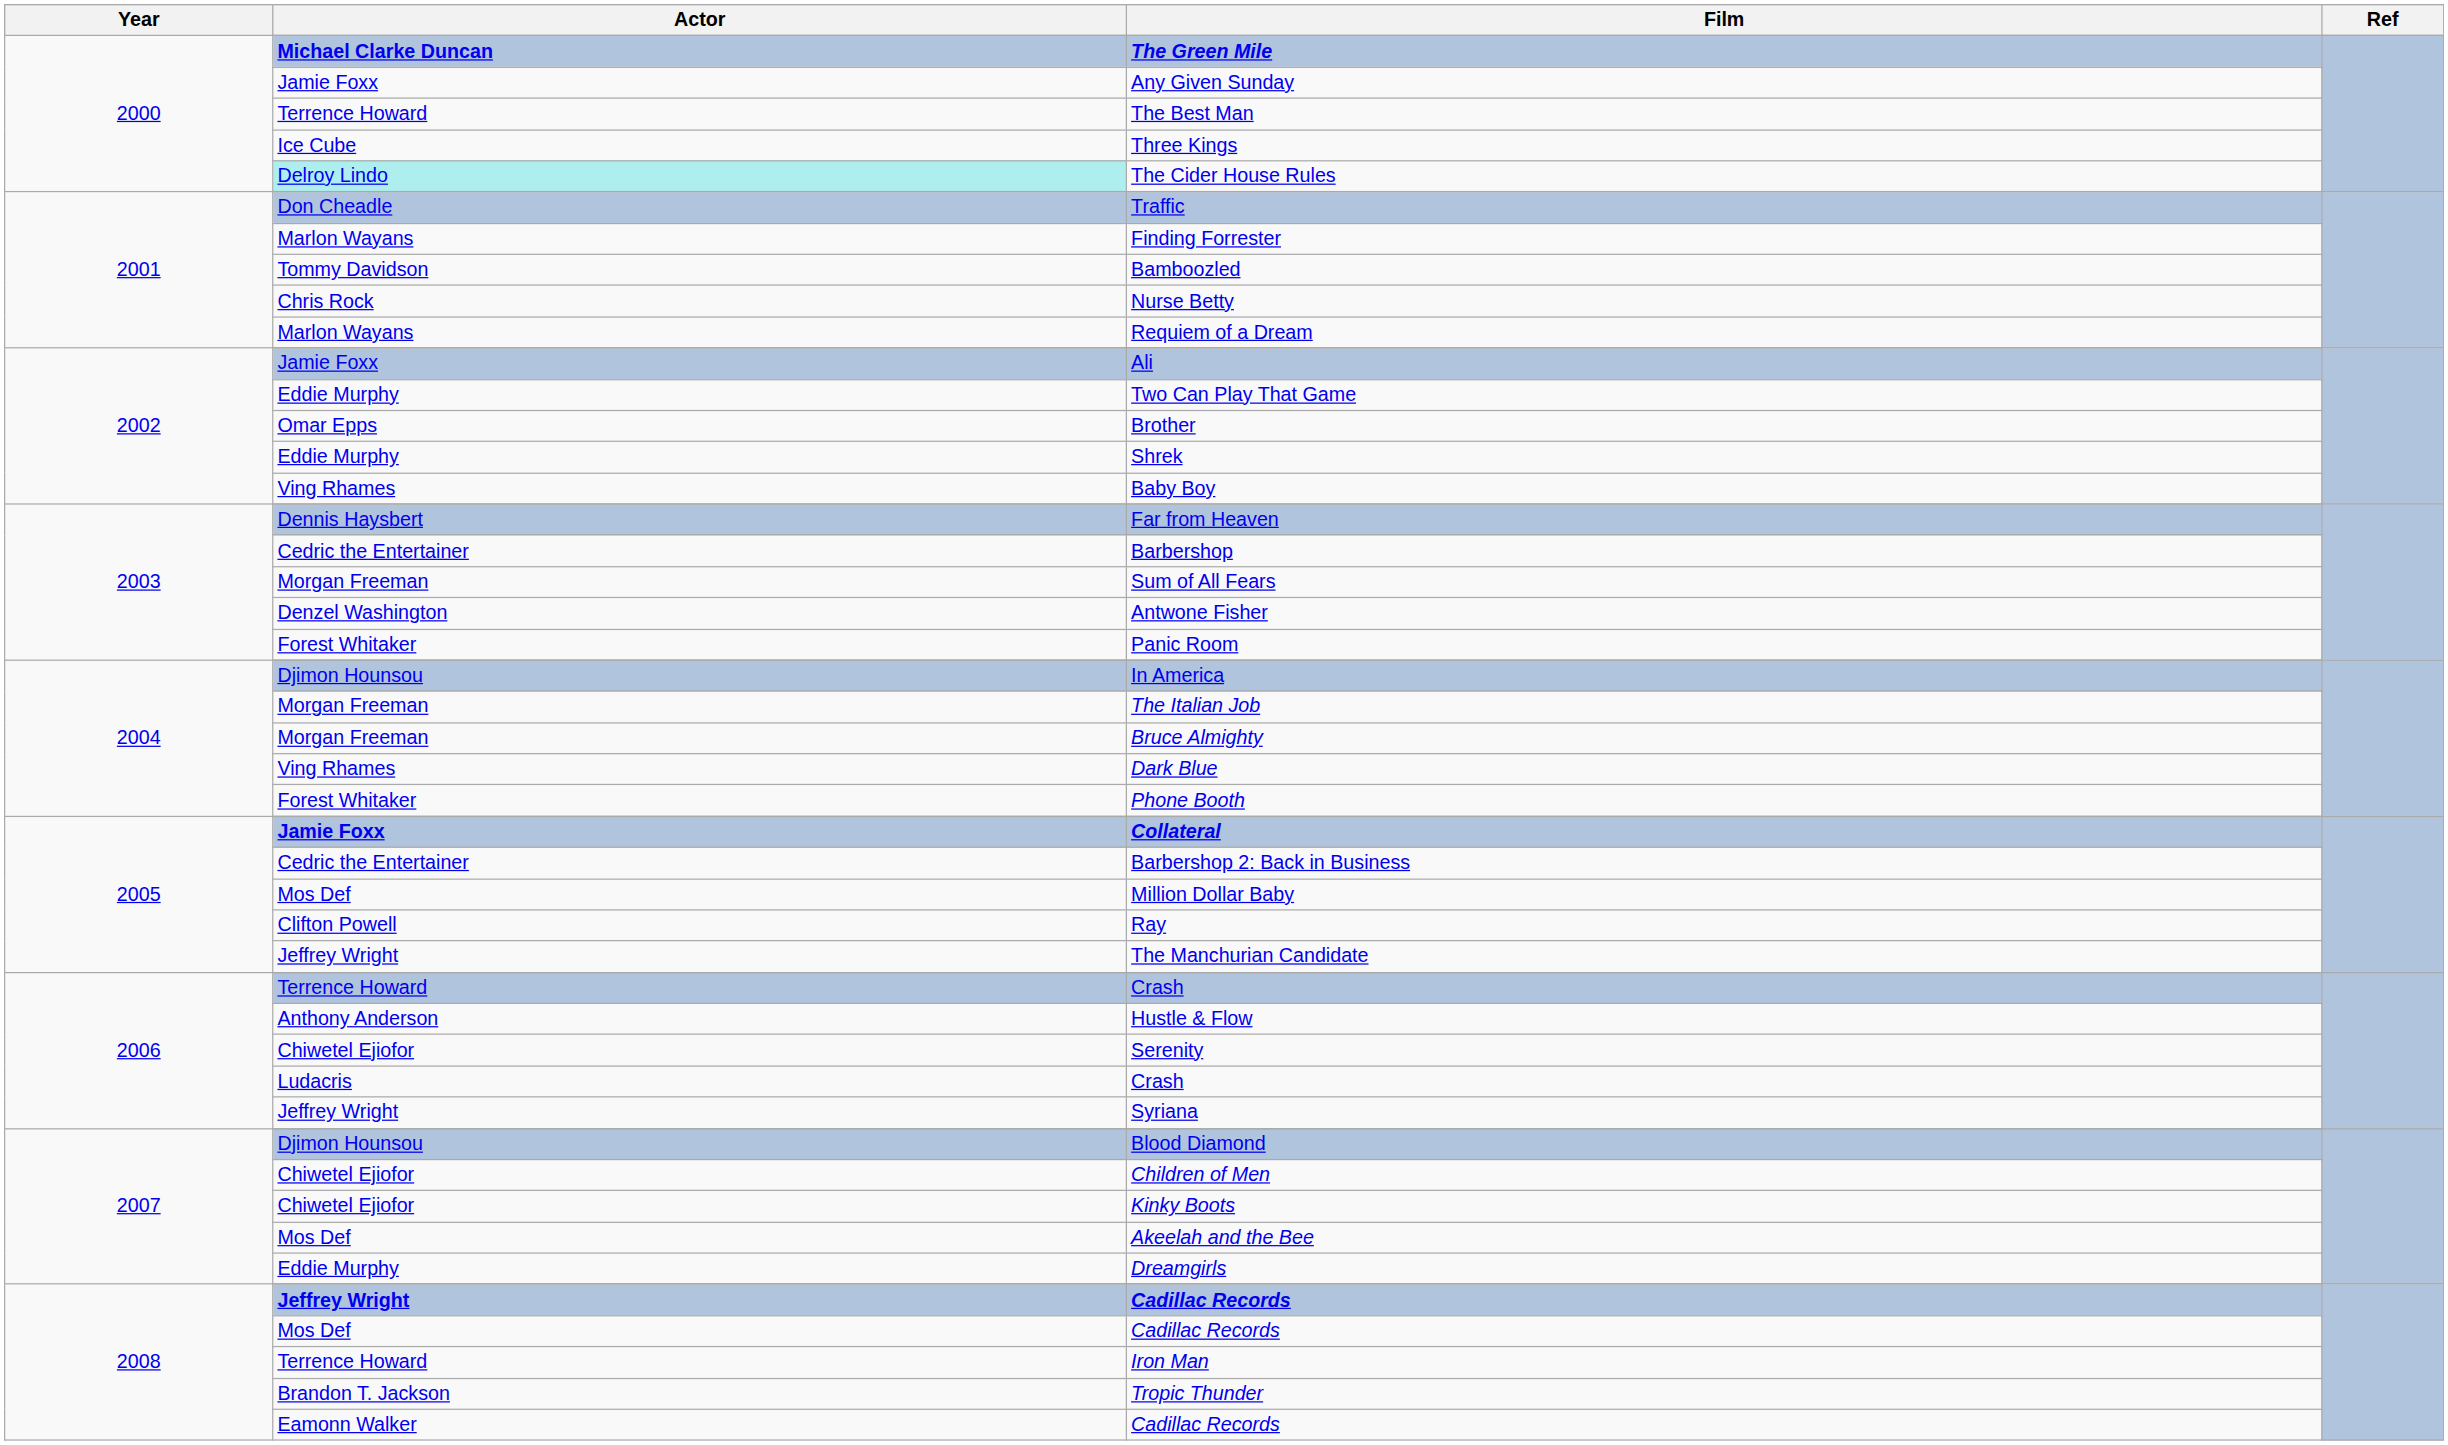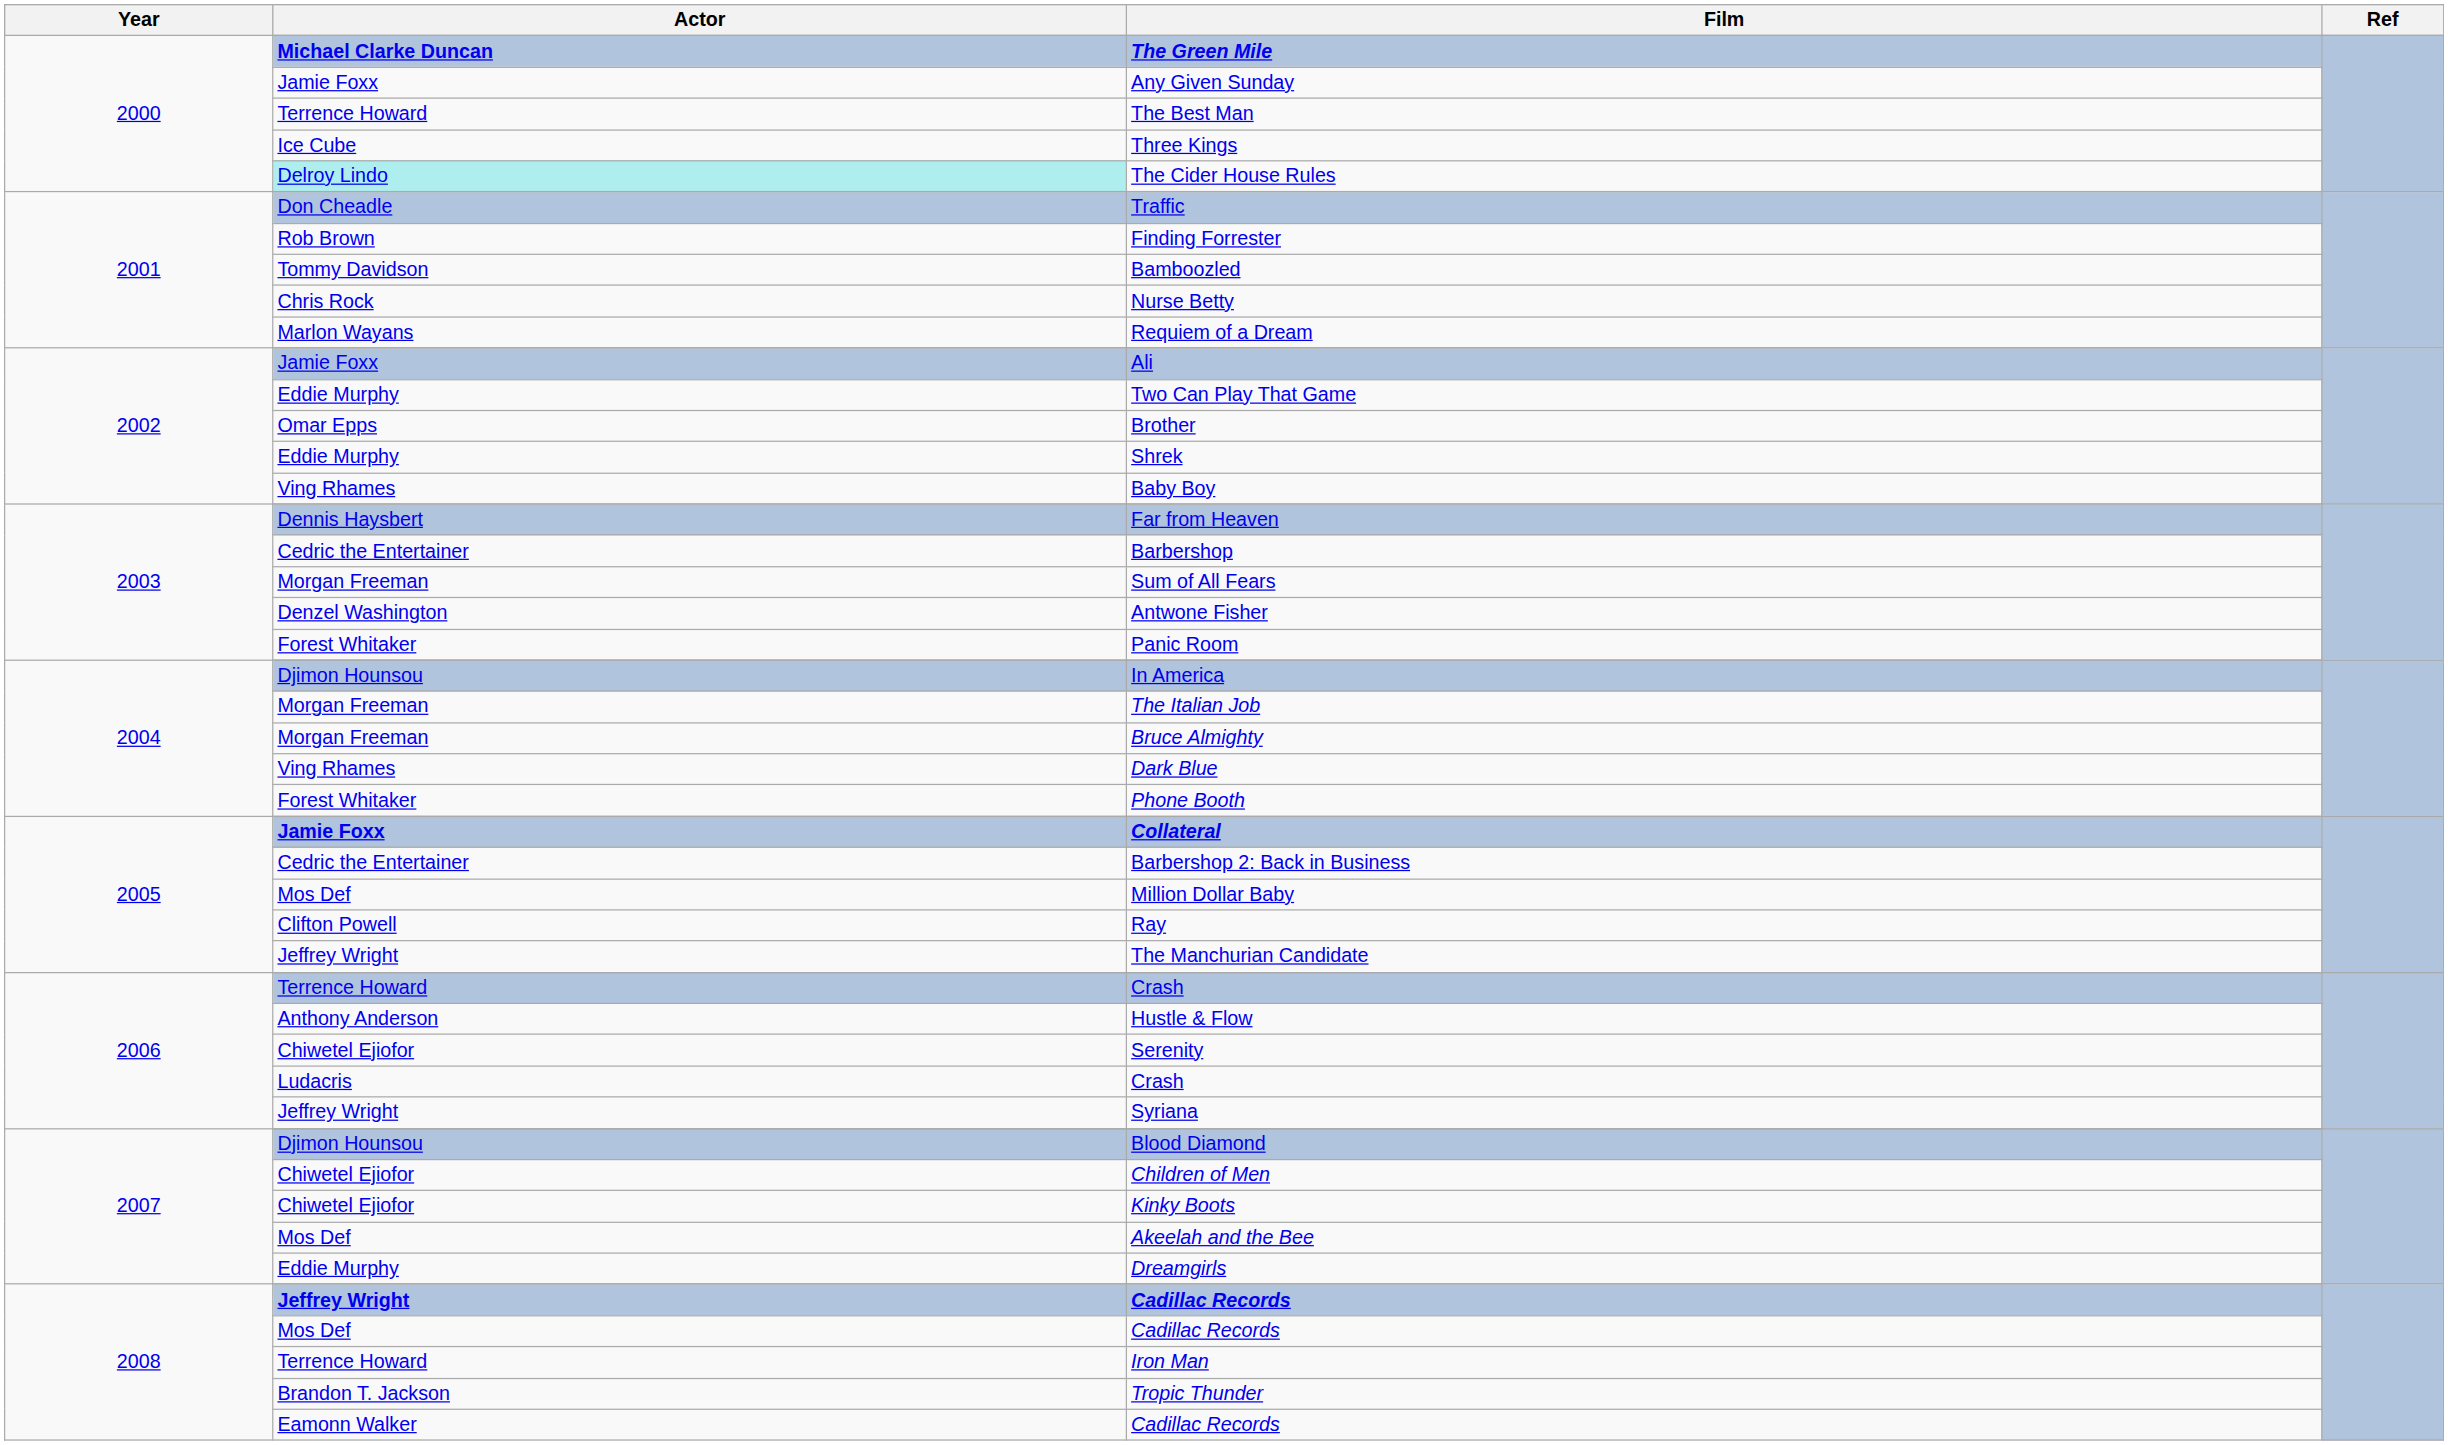Finding Forrester | Actor: Marlon Wayans -> Rob Brown
